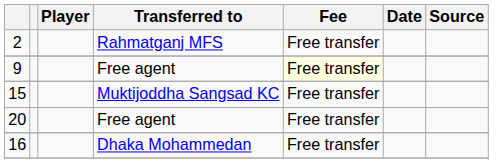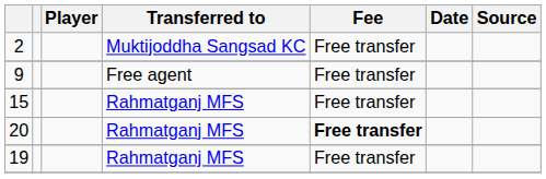2 | Transferred to: Rahmatganj MFS -> Muktijoddha Sangsad KC
9 | Fee: lightyellow background -> no background
15 | Transferred to: Muktijoddha Sangsad KC -> Rahmatganj MFS
20 | Transferred to: Free agent -> Rahmatganj MFS
20 | Fee: normal -> bold
- row: 16 | Dhaka Mohammedan | Free transfer
+ row: 19 | Rahmatganj MFS | Free transfer
